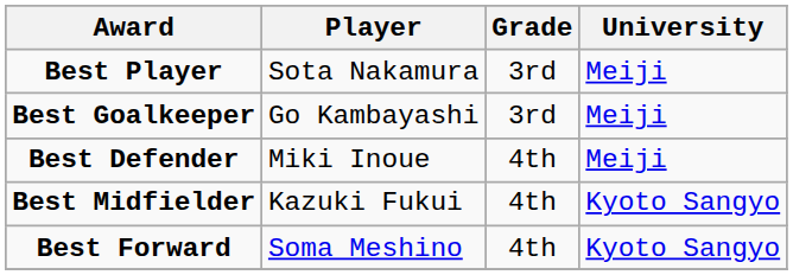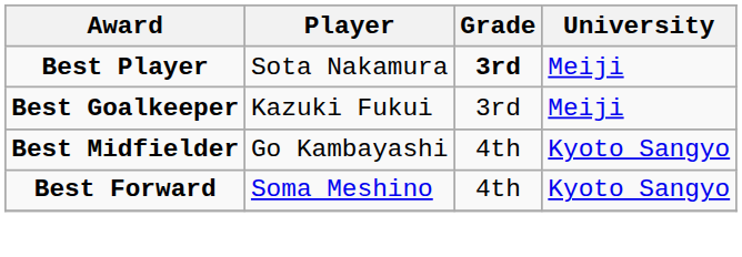Best Player | Grade: normal -> bold
Best Goalkeeper | Player: Go Kambayashi -> Kazuki Fukui
- row: Best Defender | Miki Inoue | 4th | Meiji
Best Midfielder | Player: Kazuki Fukui -> Go Kambayashi
